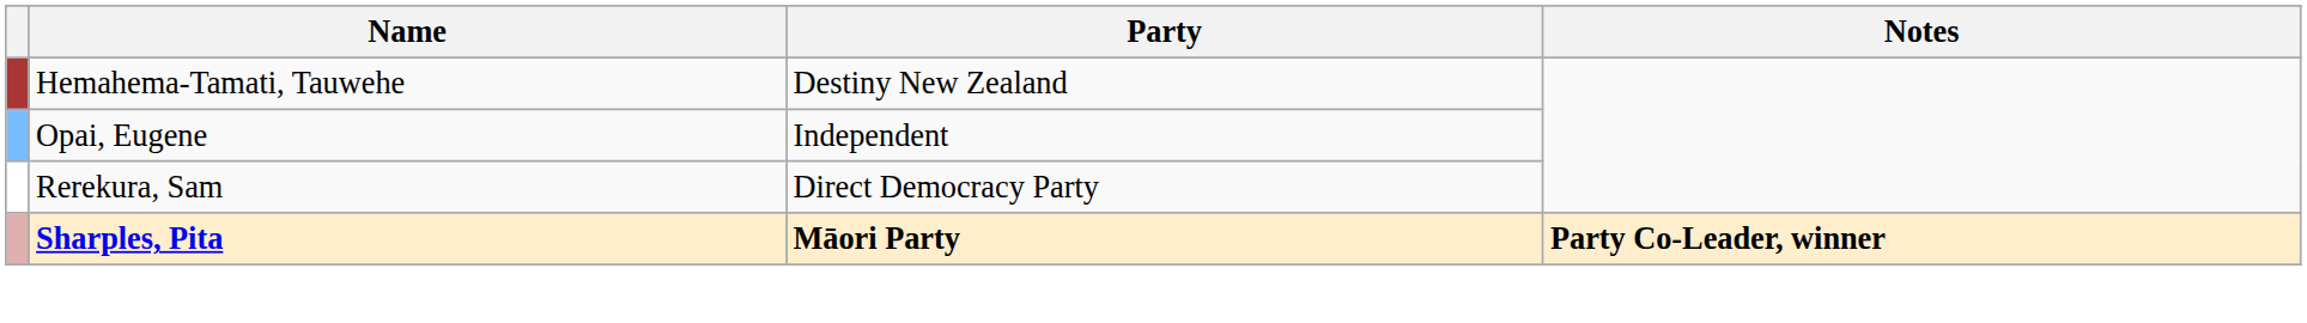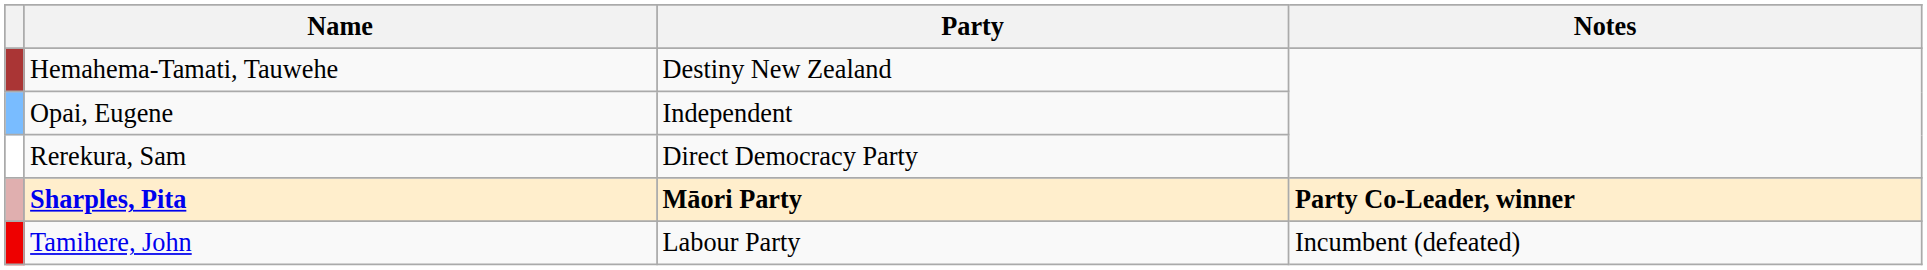+ row: Tamihere, John | Labour Party | Incumbent (defeated)
